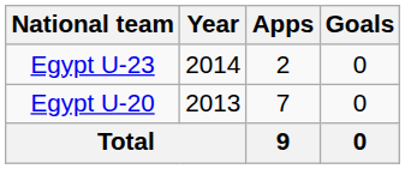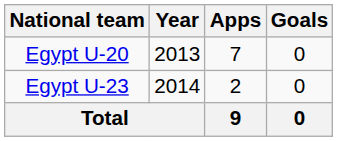rows swapped: Egypt U-20 <-> Egypt U-23
